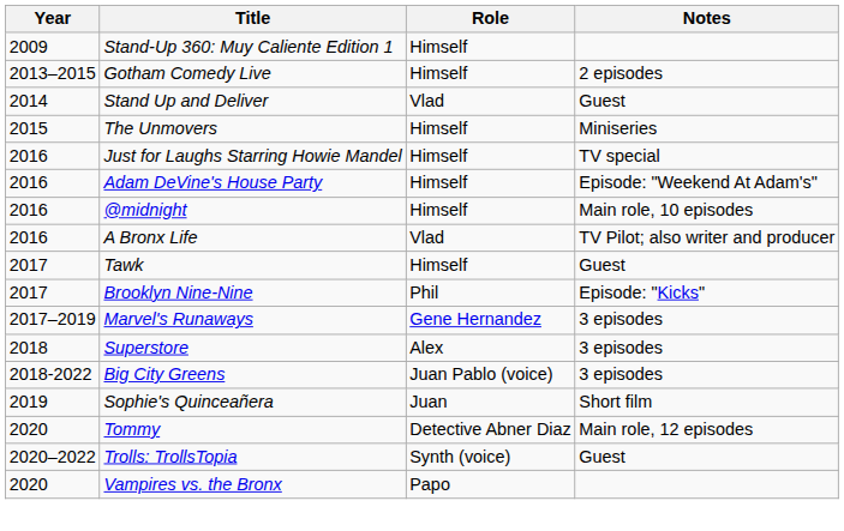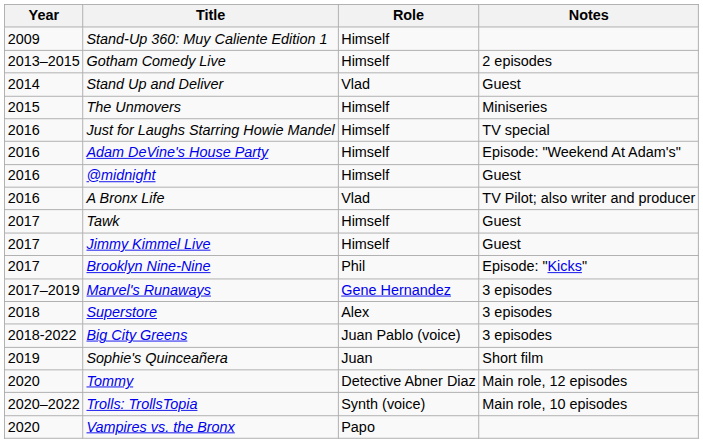@midnight | Notes: Main role, 10 episodes -> Guest
+ row: 2017 | Jimmy Kimmel Live | Himself | Guest
Trolls: TrollsTopia | Notes: Guest -> Main role, 10 episodes
